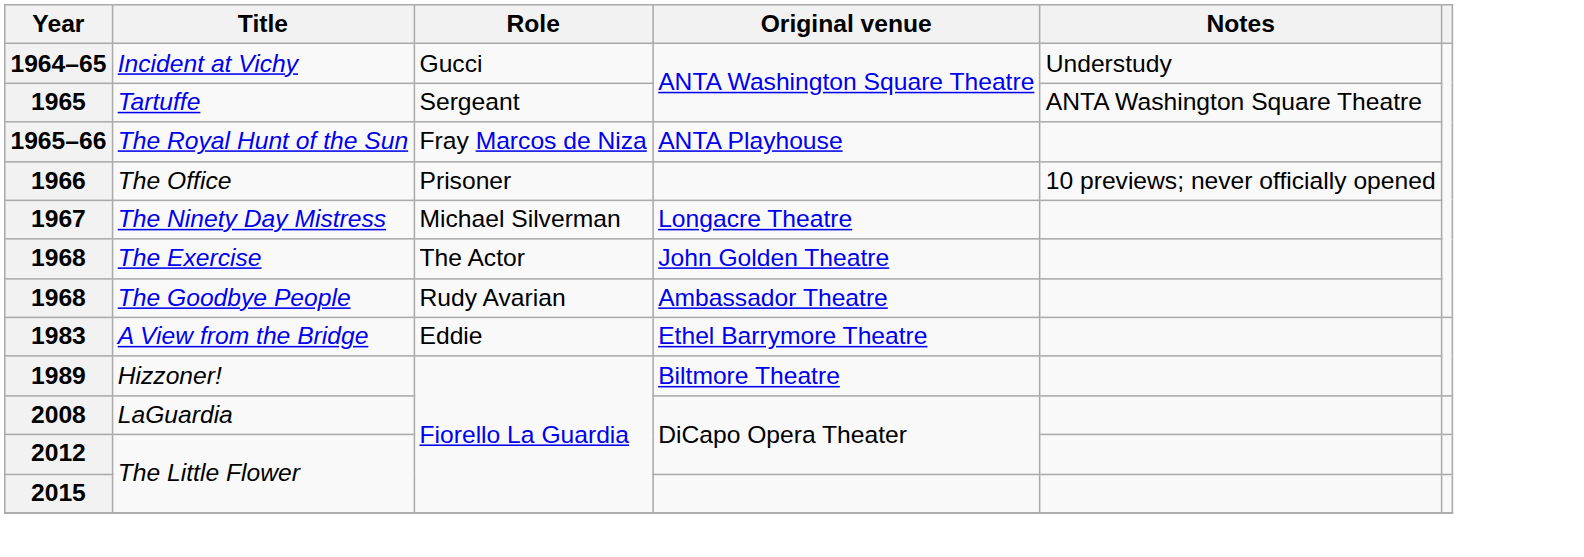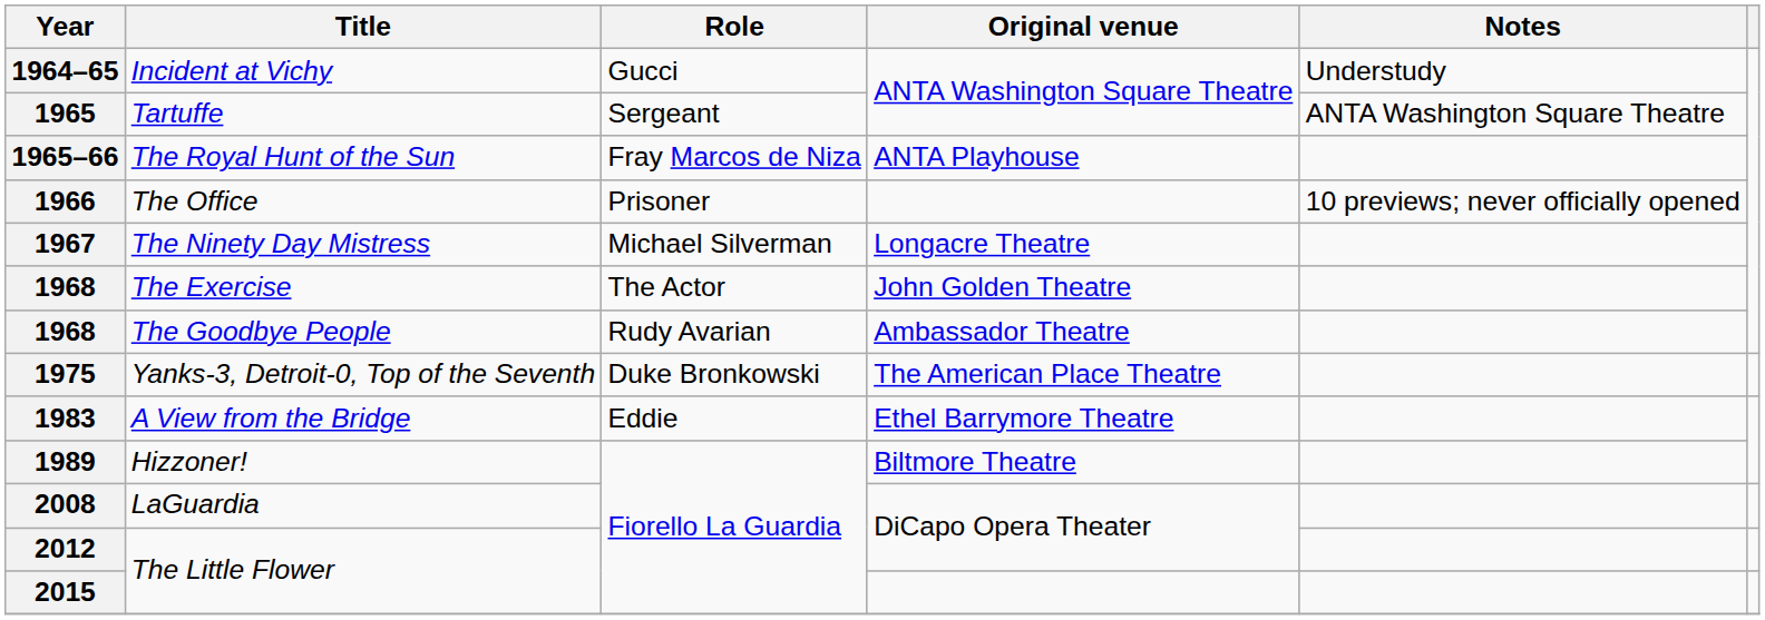+ row: 1975 | Yanks-3, Detroit-0, Top of the Seventh | Duke Bronkowski | The American Place Theatre
